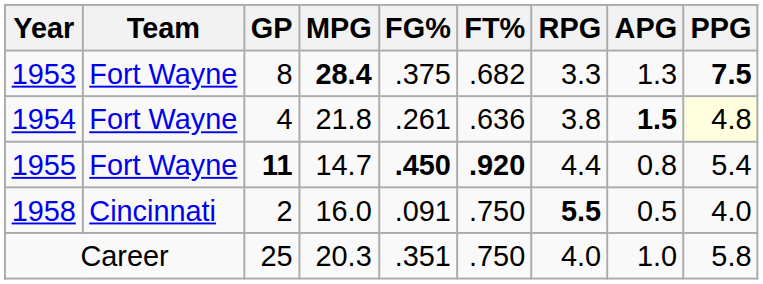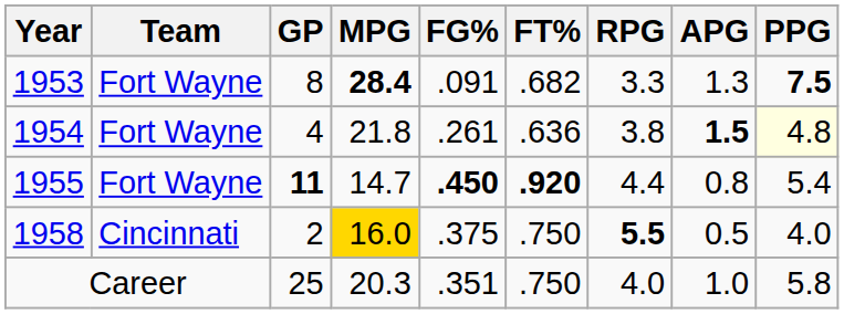1953 | FG%: .375 -> .091
1958 | MPG: no background -> gold background
1958 | FG%: .091 -> .375
